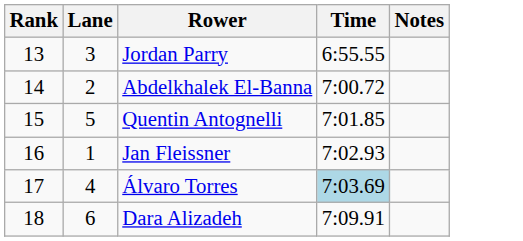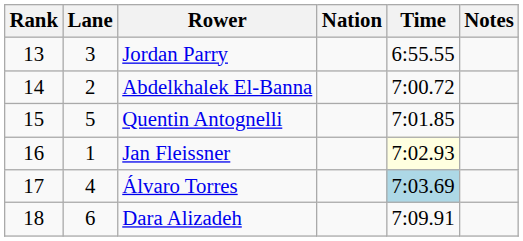+ column: Nation
Jan Fleissner | Time: no background -> lightyellow background
